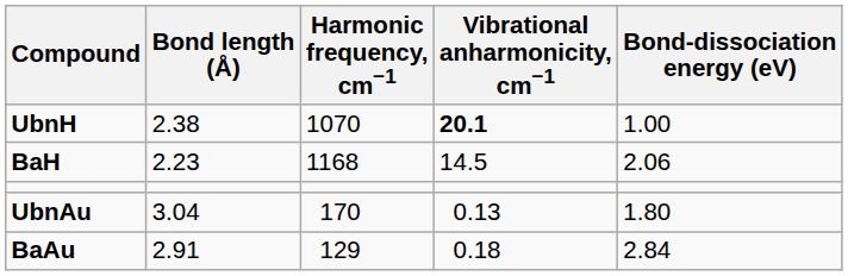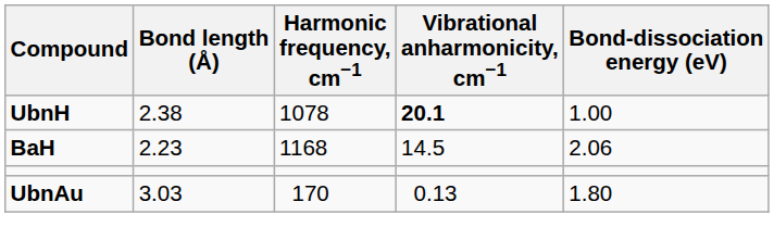UbnH | Harmonic frequency, cm−1: 1070 -> 1078
UbnAu | Bond length (Å): 3.04 -> 3.03
- row: BaAu | 2.91 | 129 | 0.18 | 2.84
